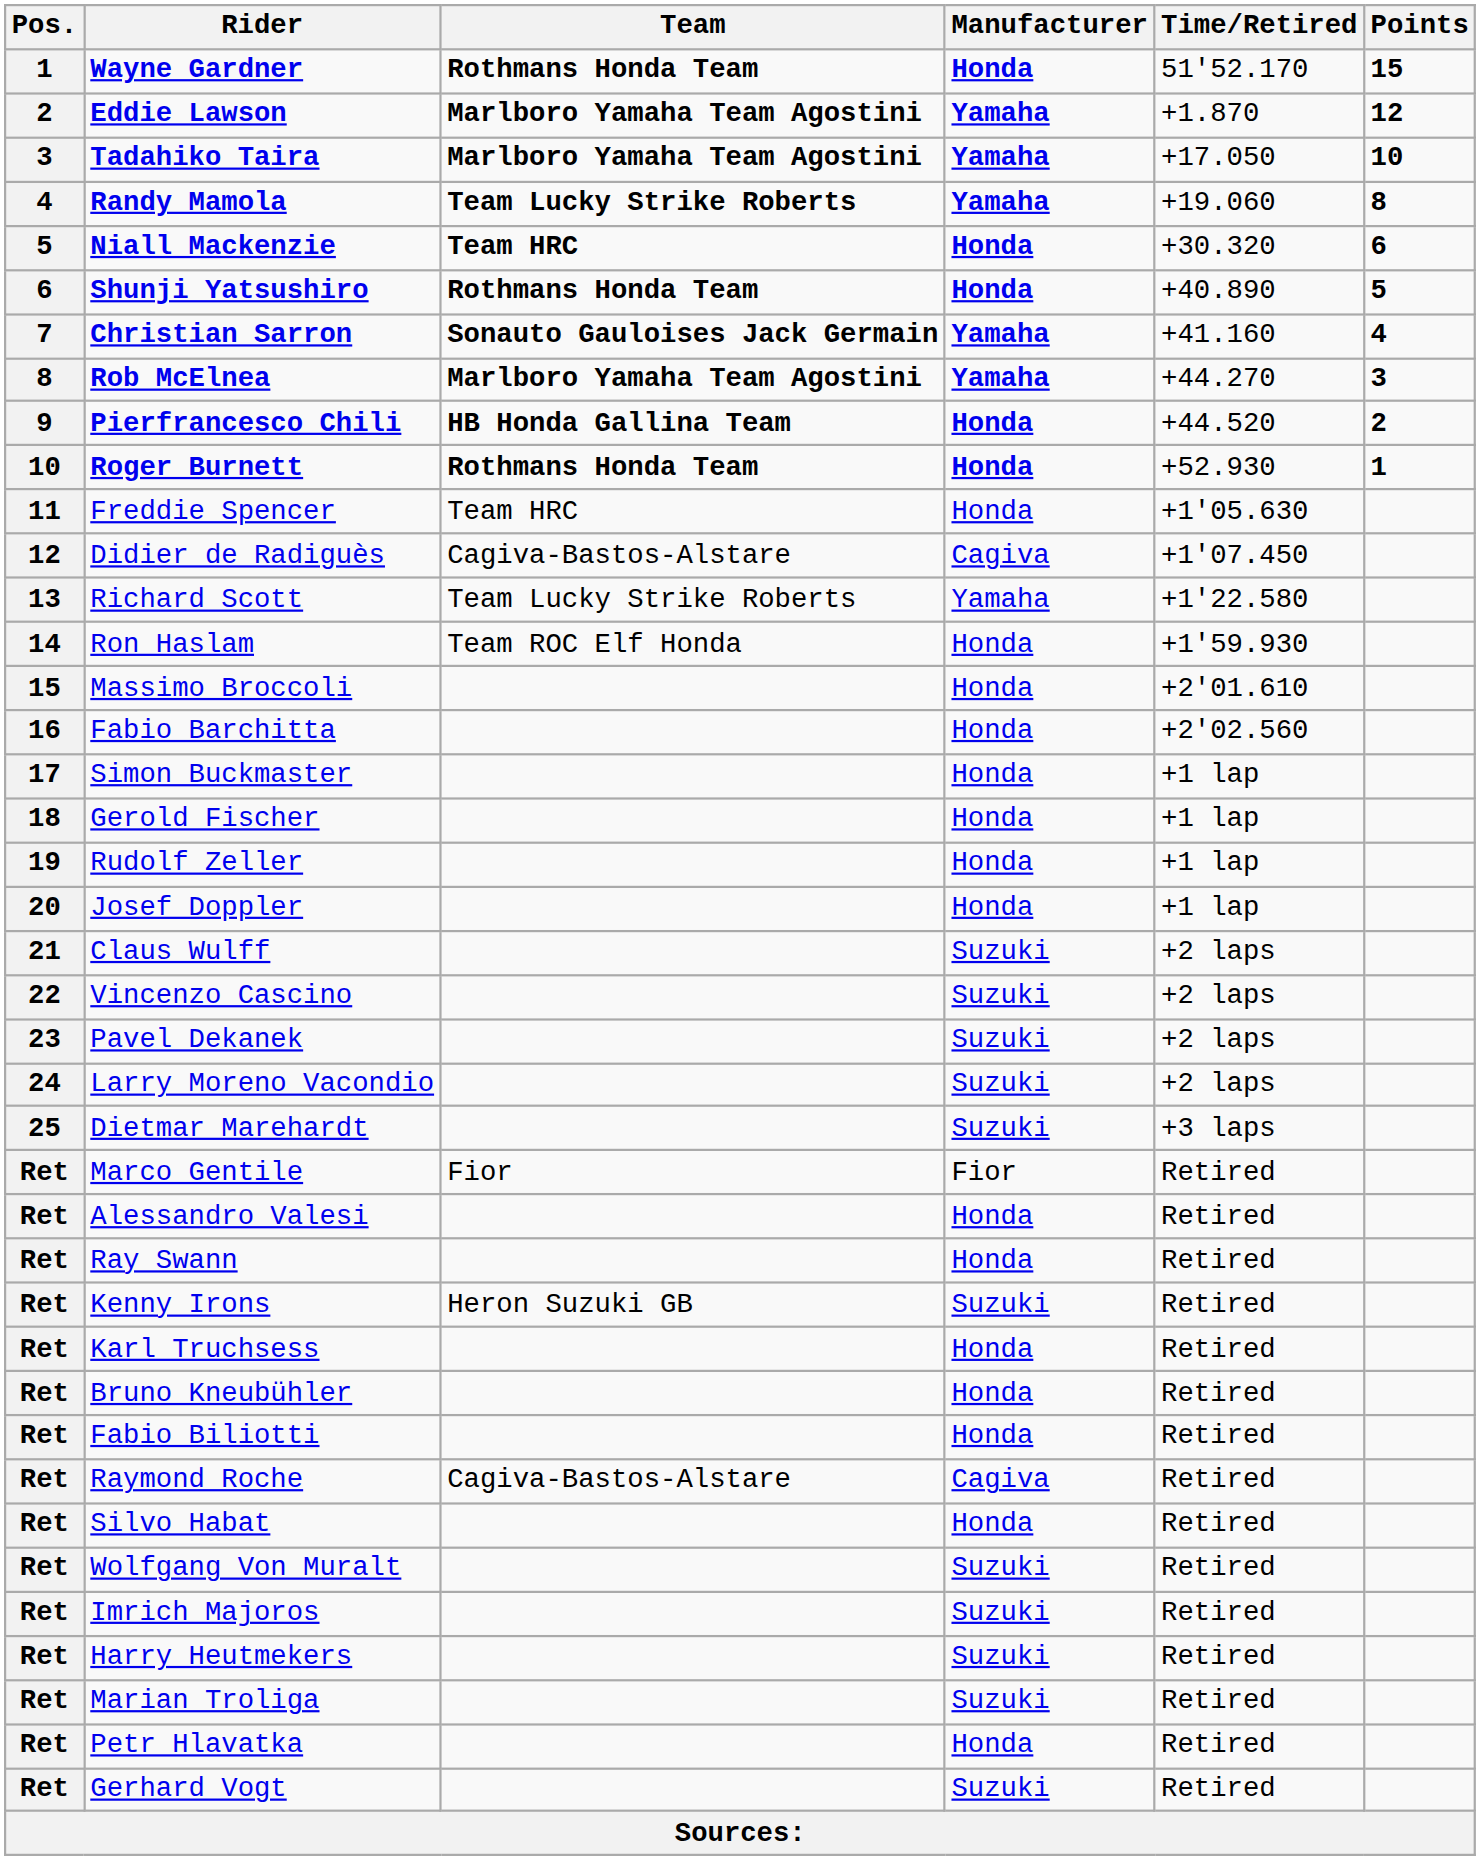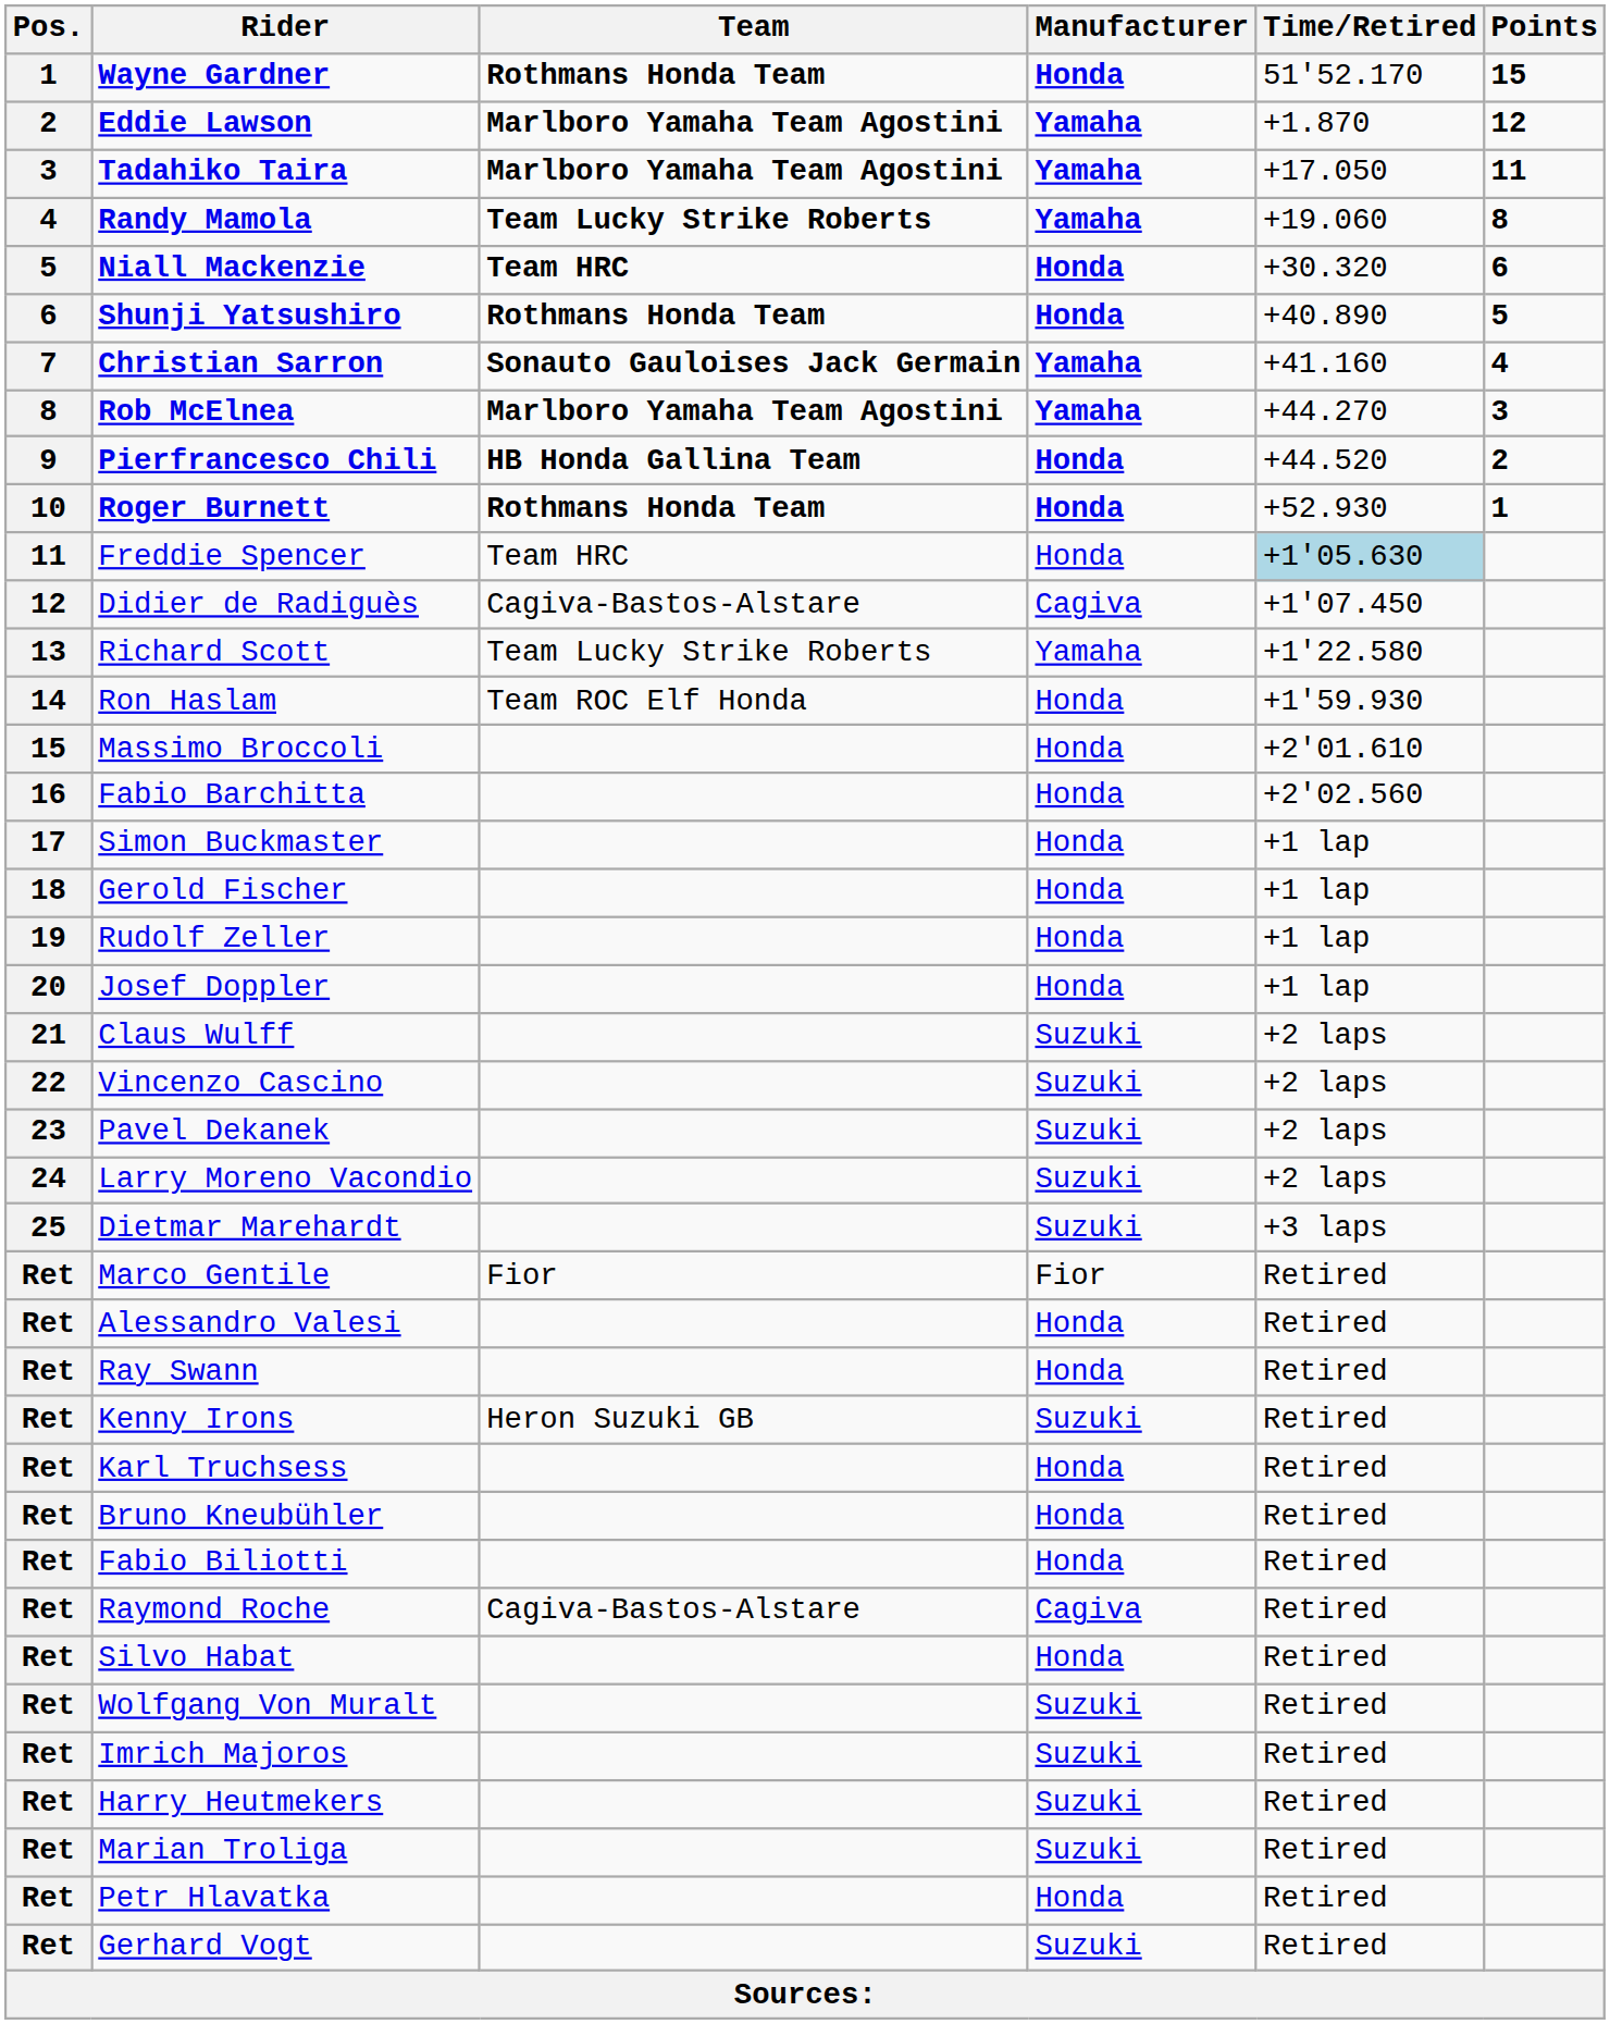Tadahiko Taira | Points: 10 -> 11
Freddie Spencer | Time/Retired: no background -> lightblue background
